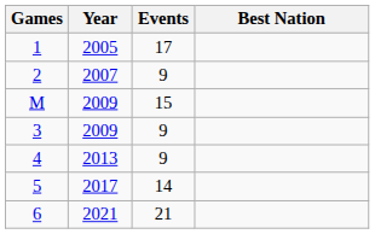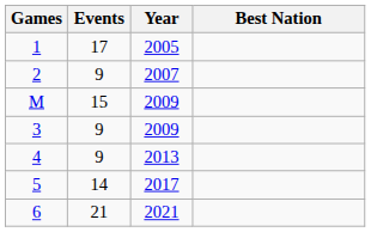columns swapped: Year <-> Events
